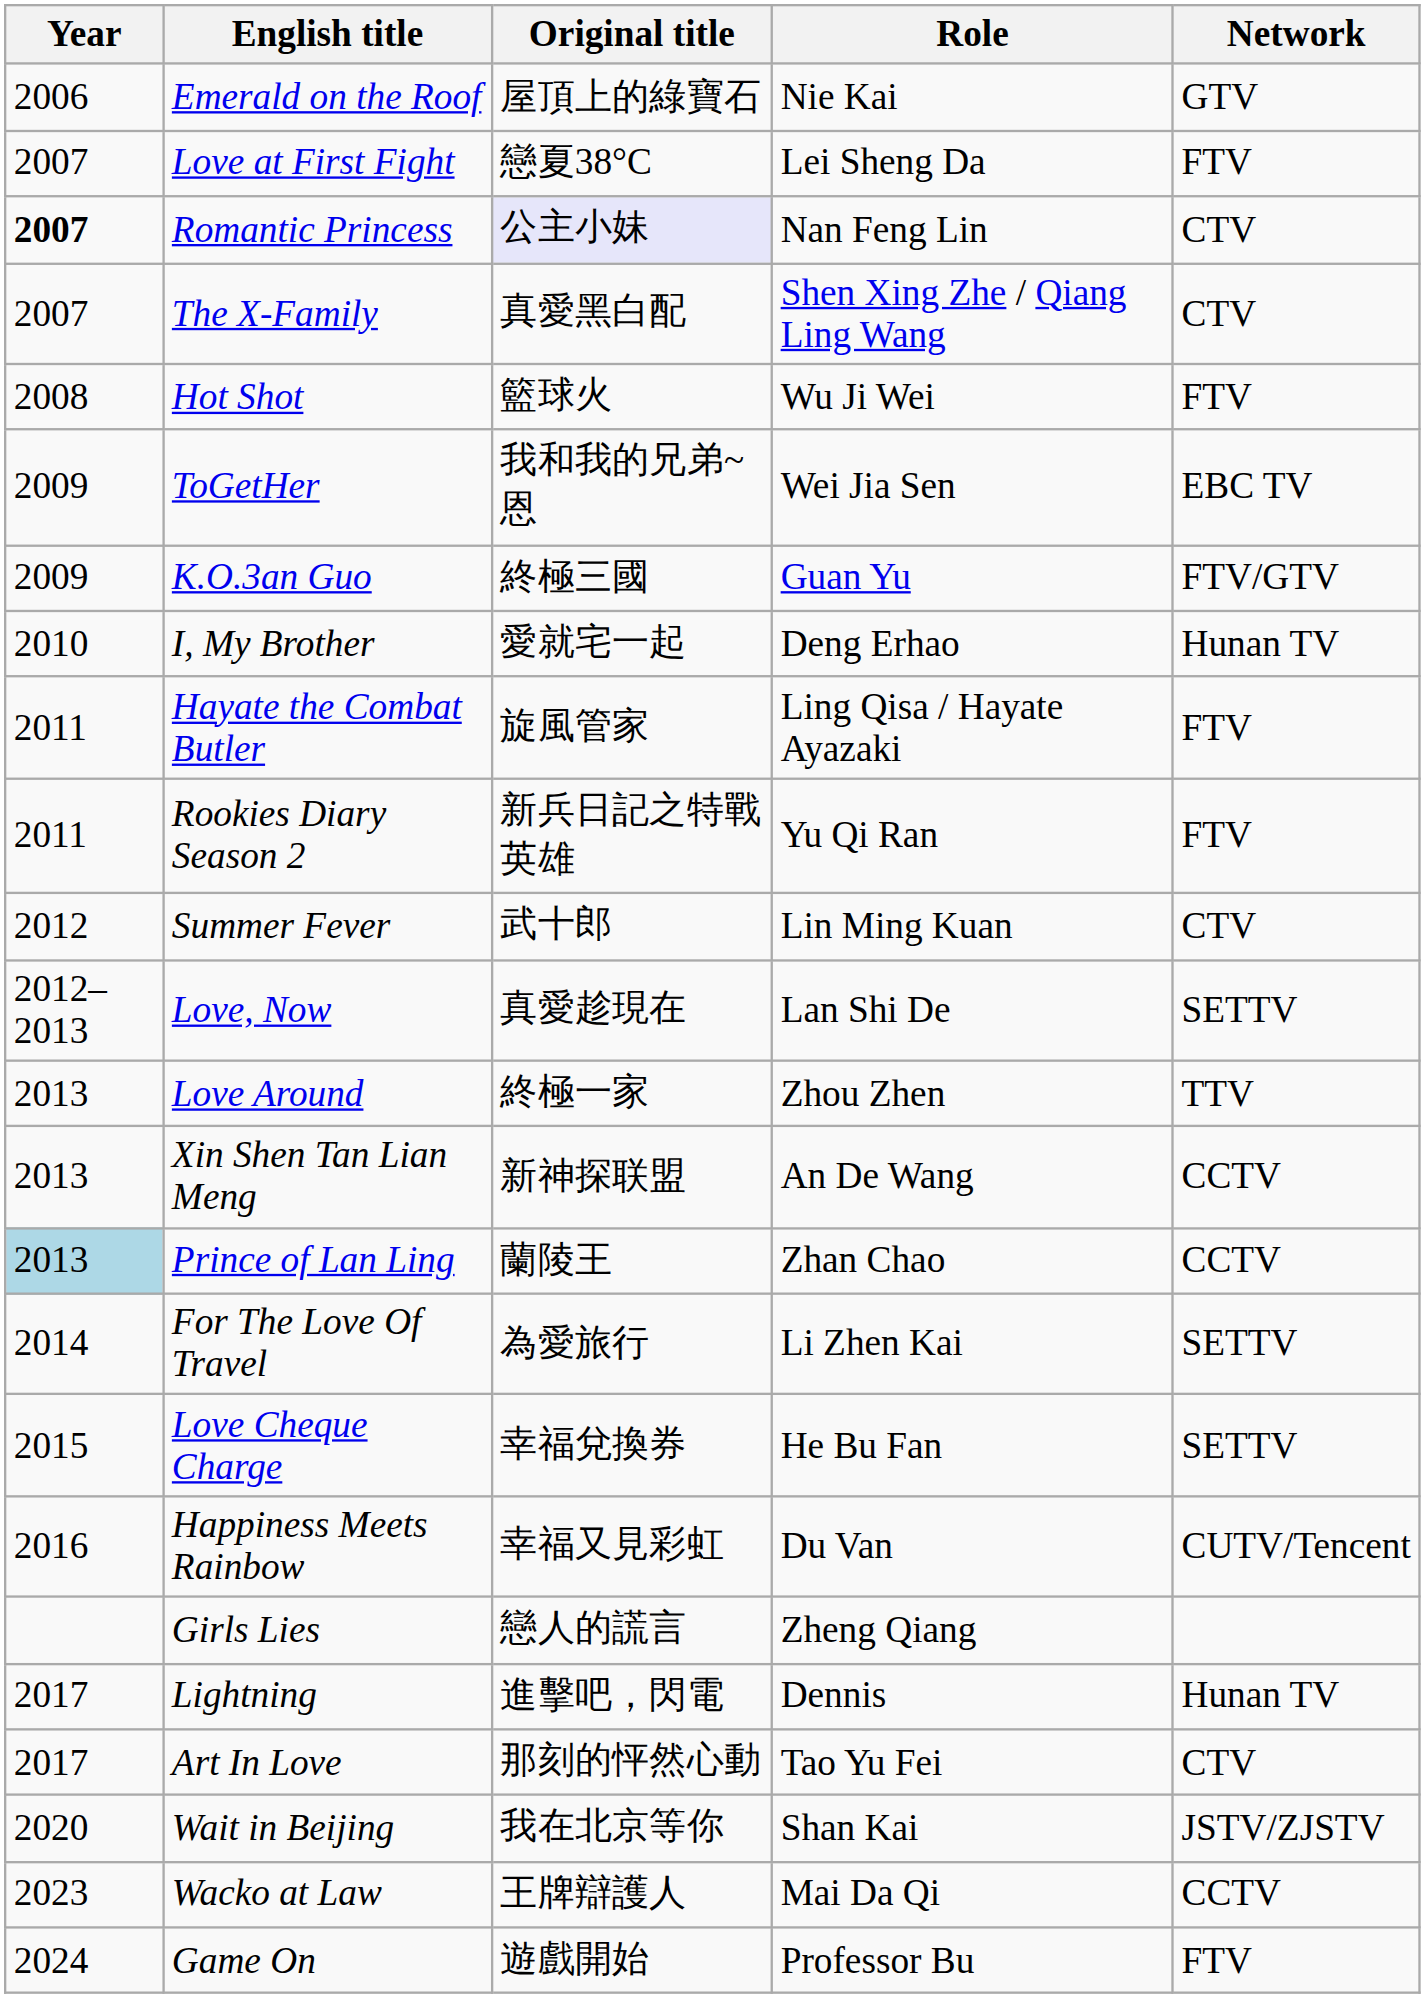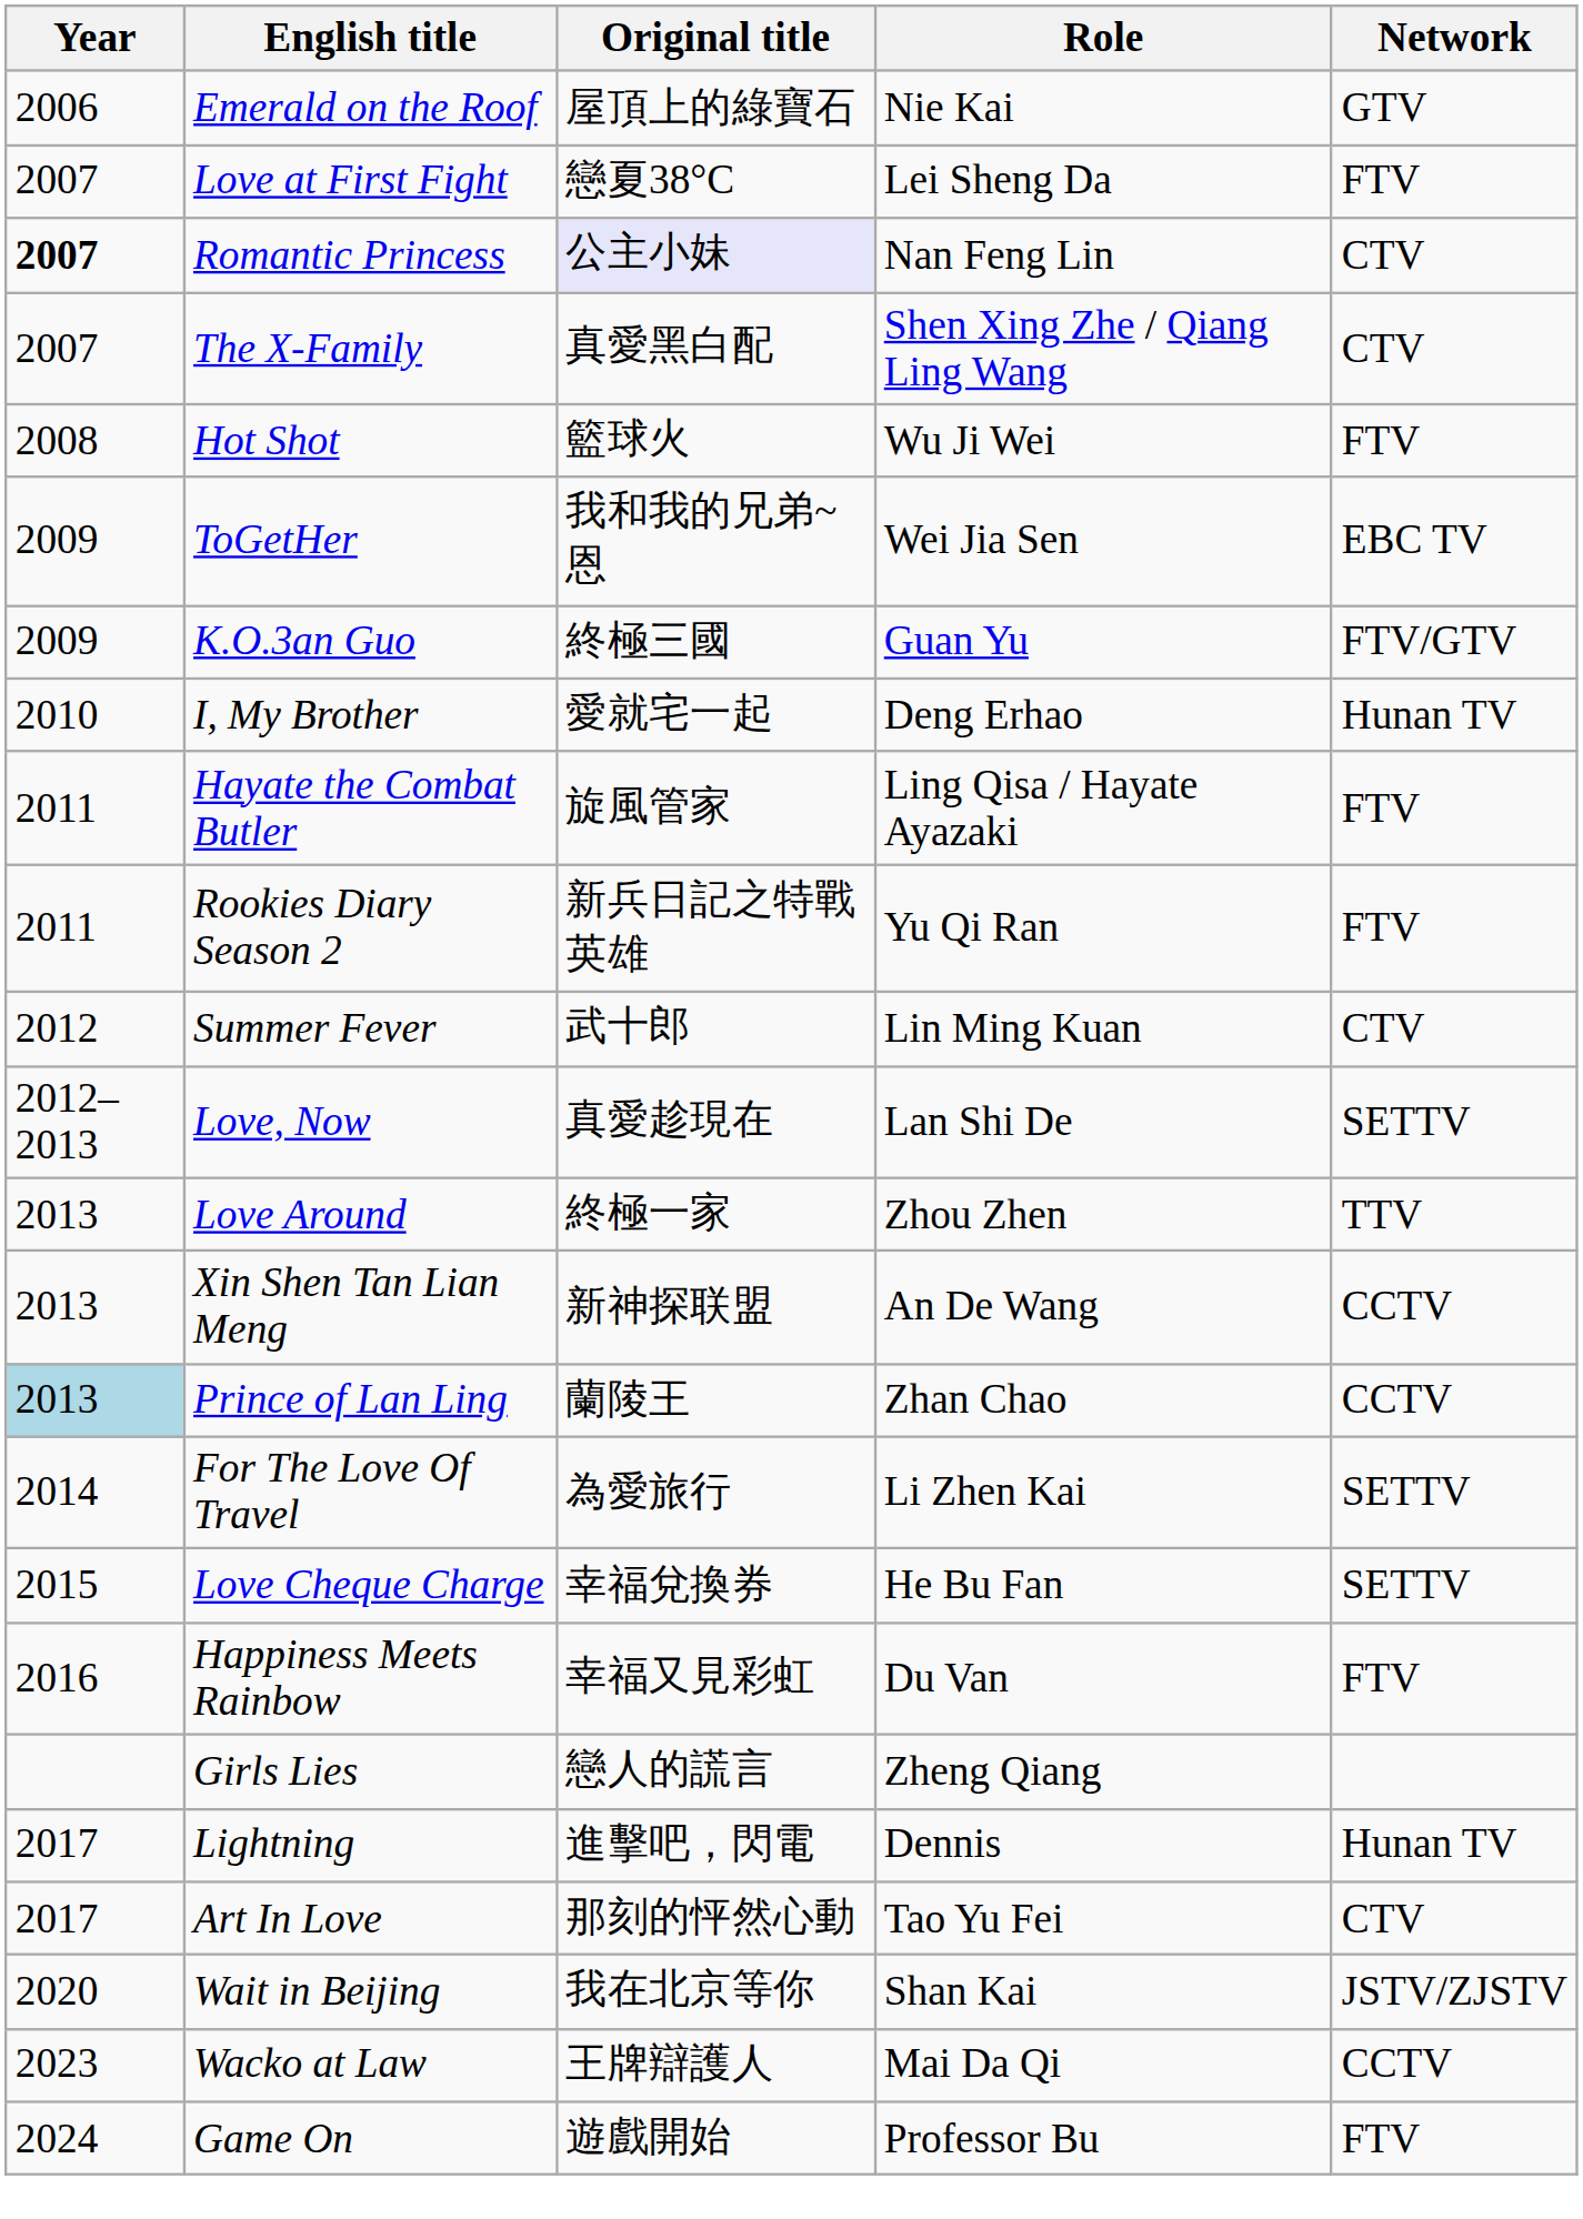Happiness Meets Rainbow | Network: CUTV/Tencent -> FTV
